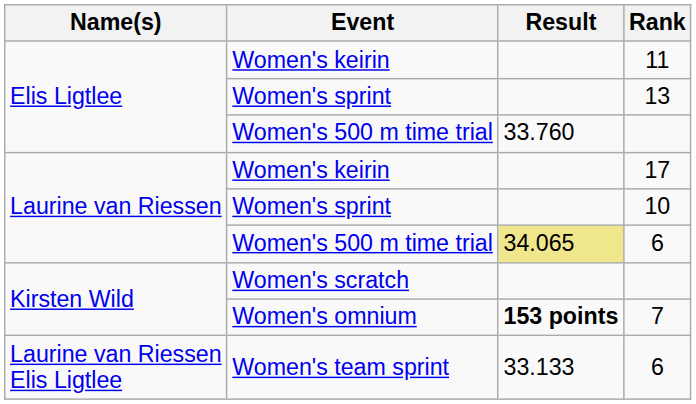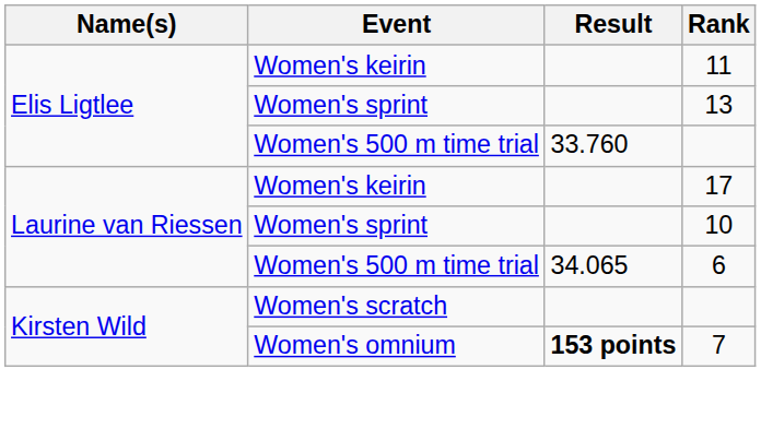Women's 500 m time trial / 6 | Result: khaki background -> no background
- row: Laurine van Riessen Elis Ligtlee | Women's team sprint | 33.133 | 6
